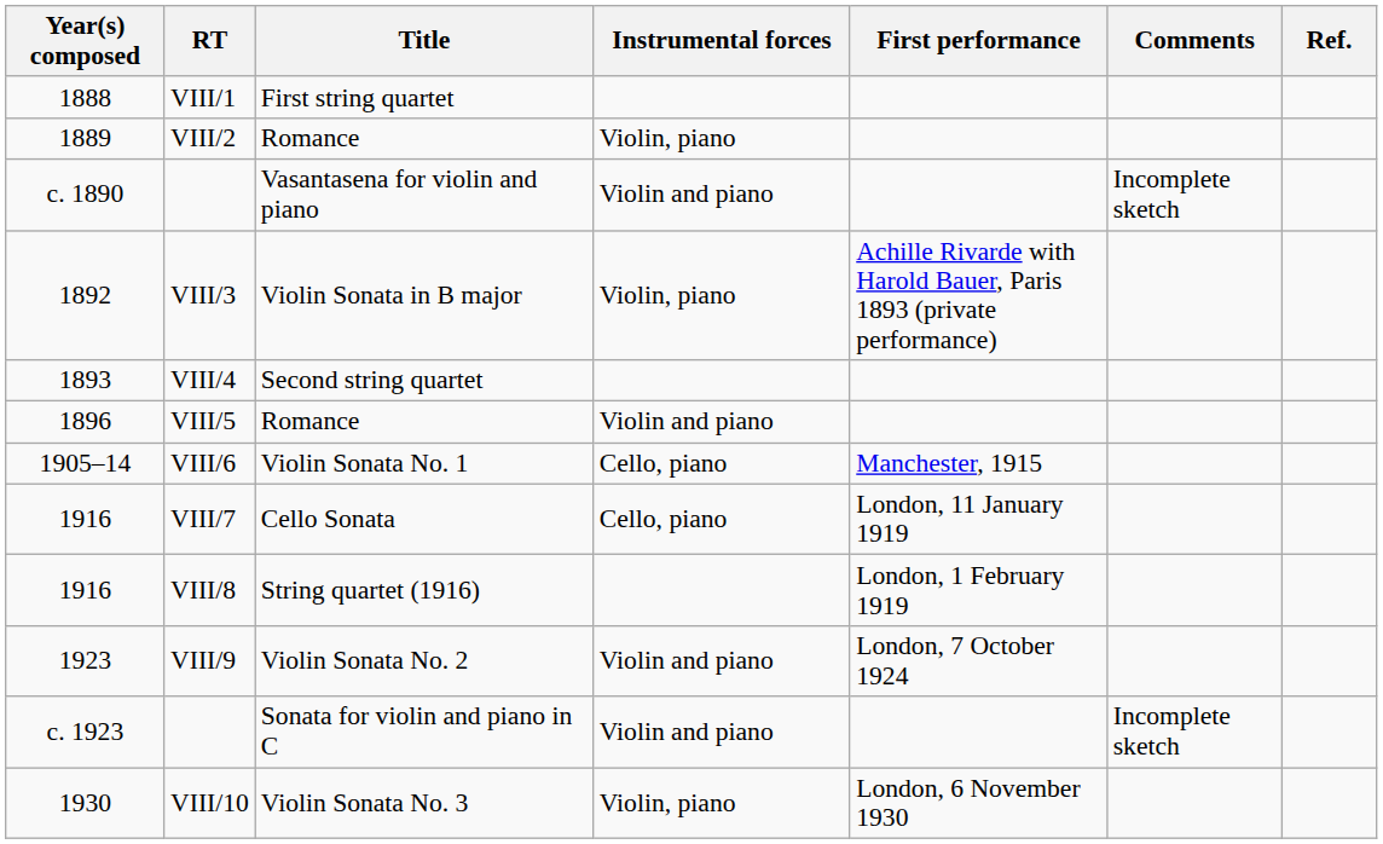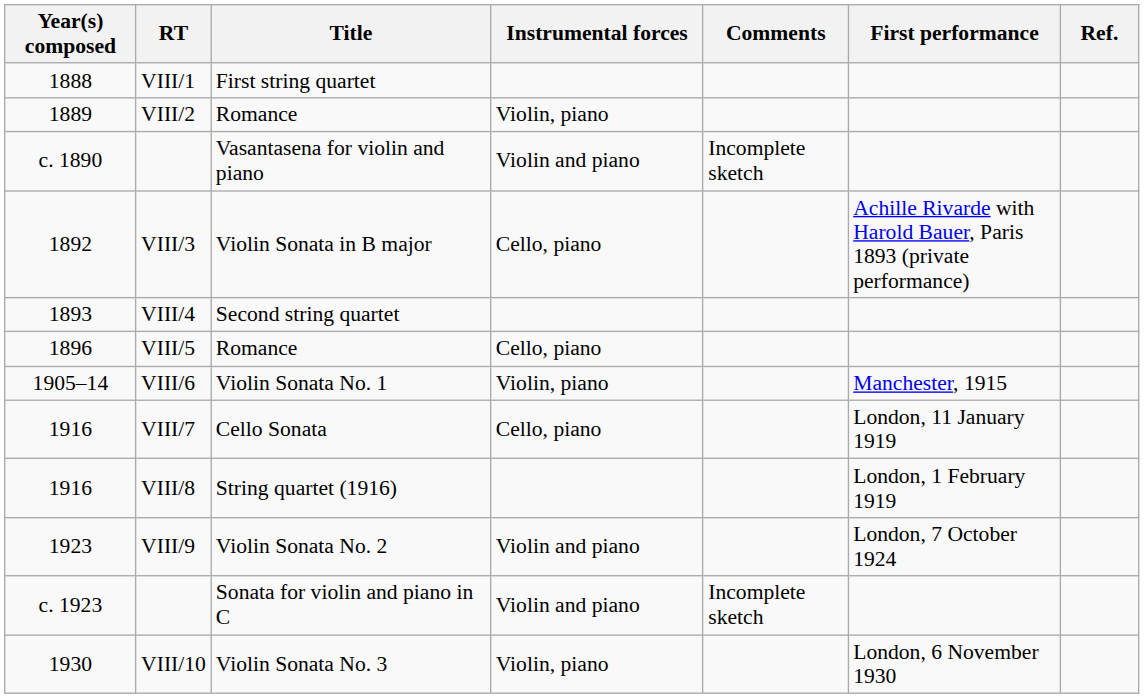columns swapped: First performance <-> Comments
VIII/3 | Instrumental forces: Violin, piano -> Cello, piano
VIII/5 | Instrumental forces: Violin and piano -> Cello, piano
VIII/6 | Instrumental forces: Cello, piano -> Violin, piano
